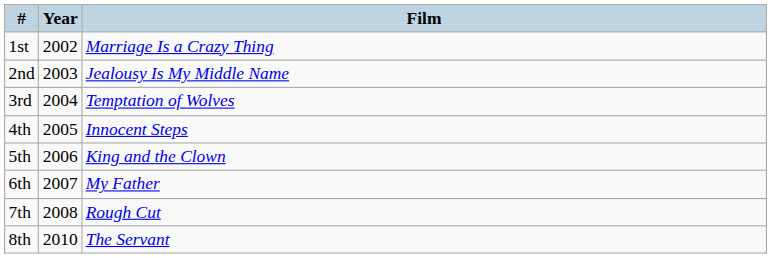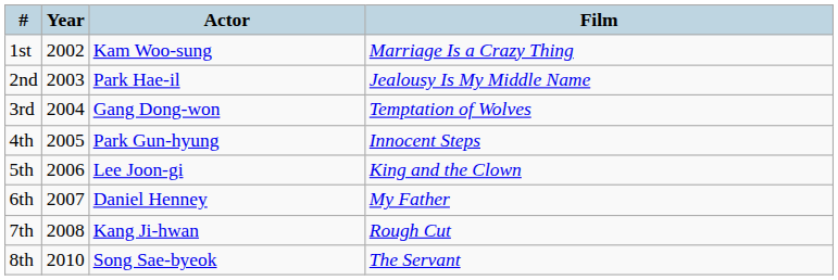+ column: Actor | Kam Woo-sung | Park Hae-il | Gang Dong-won | Park Gun-hyung | Lee Joon-gi | Daniel Henney | Kang Ji-hwan | Song Sae-byeok
